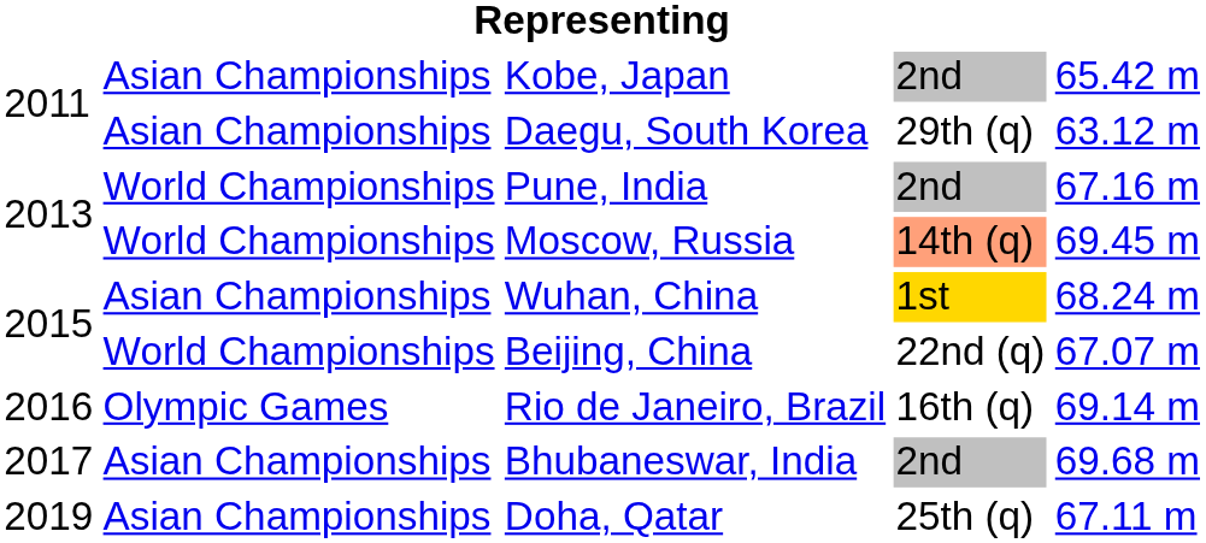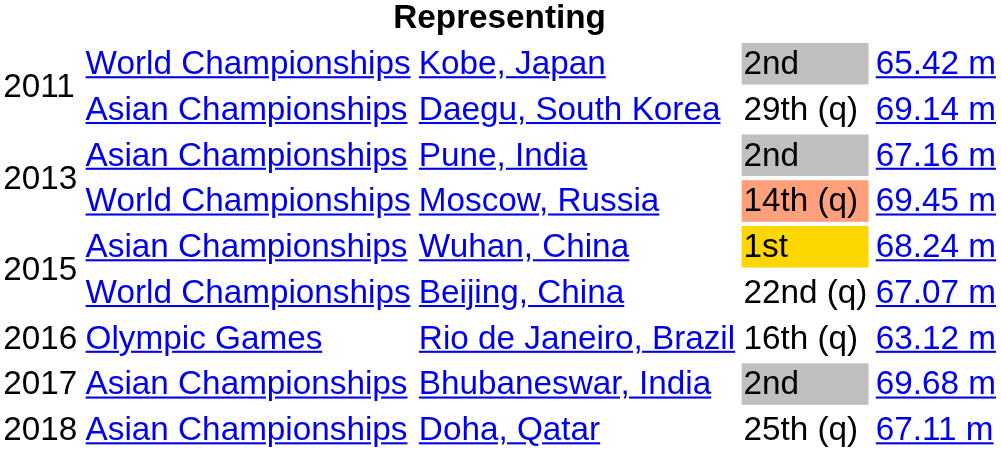Kobe, Japan | column 2: Asian Championships -> World Championships
Daegu, South Korea | column 5: 63.12 m -> 69.14 m
Pune, India | column 2: World Championships -> Asian Championships
Rio de Janeiro, Brazil | column 5: 69.14 m -> 63.12 m
Doha, Qatar | column 1: 2019 -> 2018
